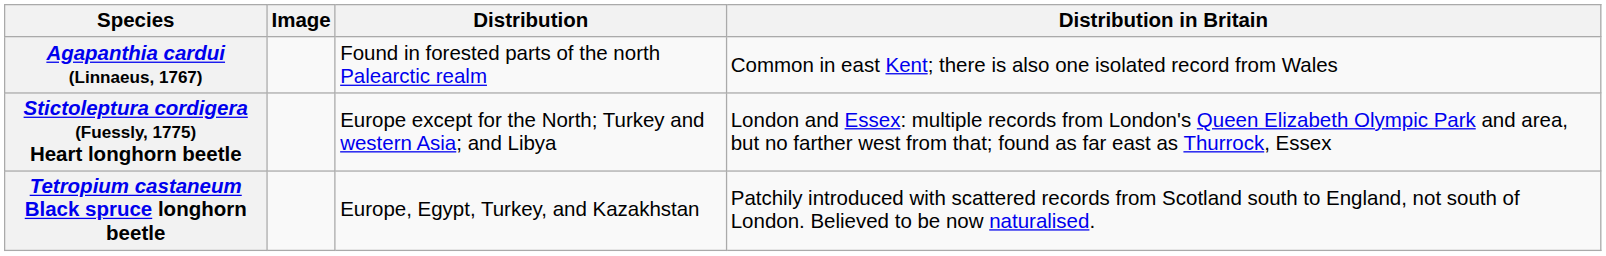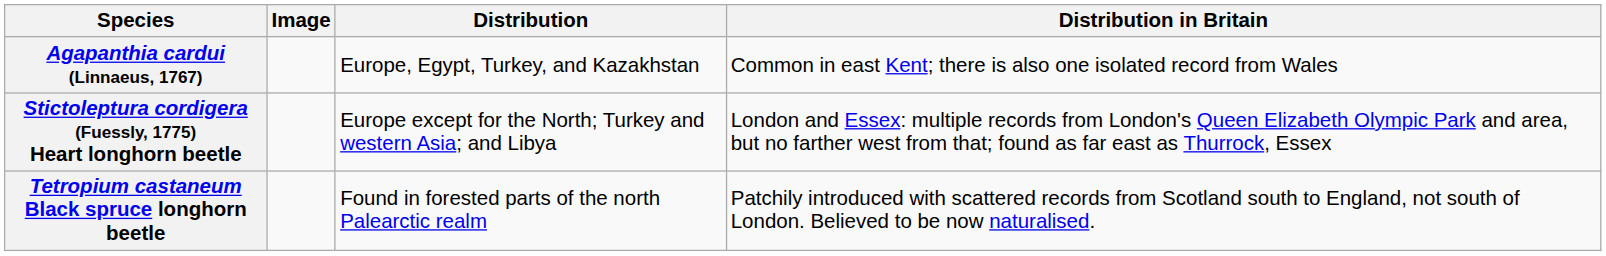Agapanthia cardui (Linnaeus, 1767) | Distribution: Found in forested parts of the north Palearctic realm -> Europe, Egypt, Turkey, and Kazakhstan
Tetropium castaneum Black spruce longhorn beetle | Distribution: Europe, Egypt, Turkey, and Kazakhstan -> Found in forested parts of the north Palearctic realm
